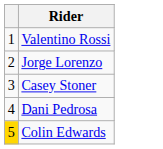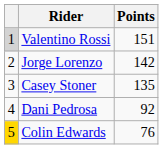+ column: Points | 151 | 142 | 135 | 92 | 76
Valentino Rossi | column 1: no background -> lightgrey background
